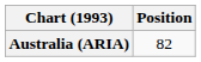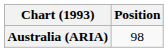Australia (ARIA) | Position: 82 -> 98
